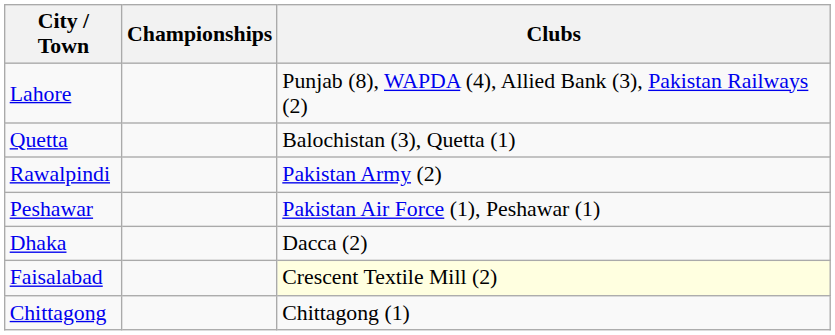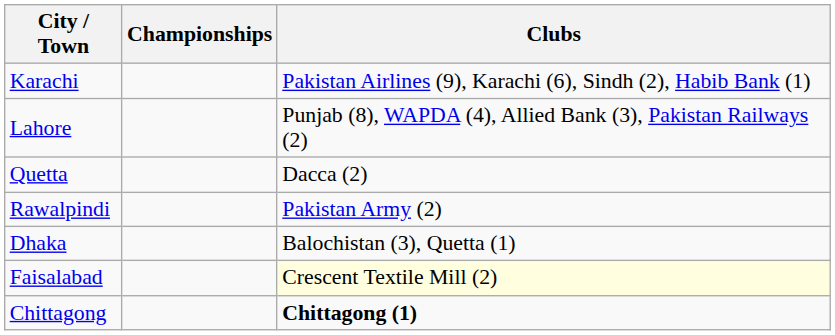+ row: Karachi | Pakistan Airlines (9), Karachi (6), Sindh (2), Habib Bank (1)
Quetta | Clubs: Balochistan (3), Quetta (1) -> Dacca (2)
- row: Peshawar | Pakistan Air Force (1), Peshawar (1)
Dhaka | Clubs: Dacca (2) -> Balochistan (3), Quetta (1)
Chittagong | Clubs: normal -> bold
